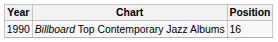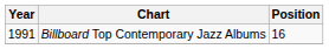Billboard Top Contemporary Jazz Albums | Year: 1990 -> 1991
